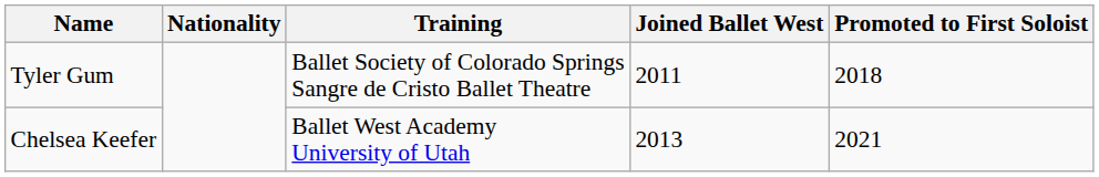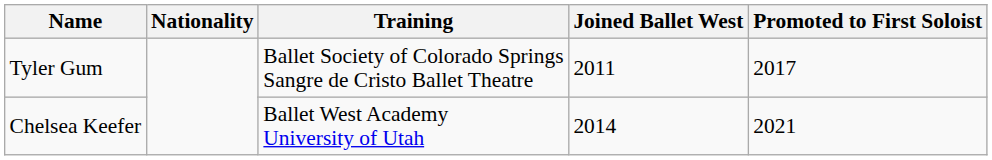Tyler Gum | Promoted to First Soloist: 2018 -> 2017
Chelsea Keefer | Joined Ballet West: 2013 -> 2014
